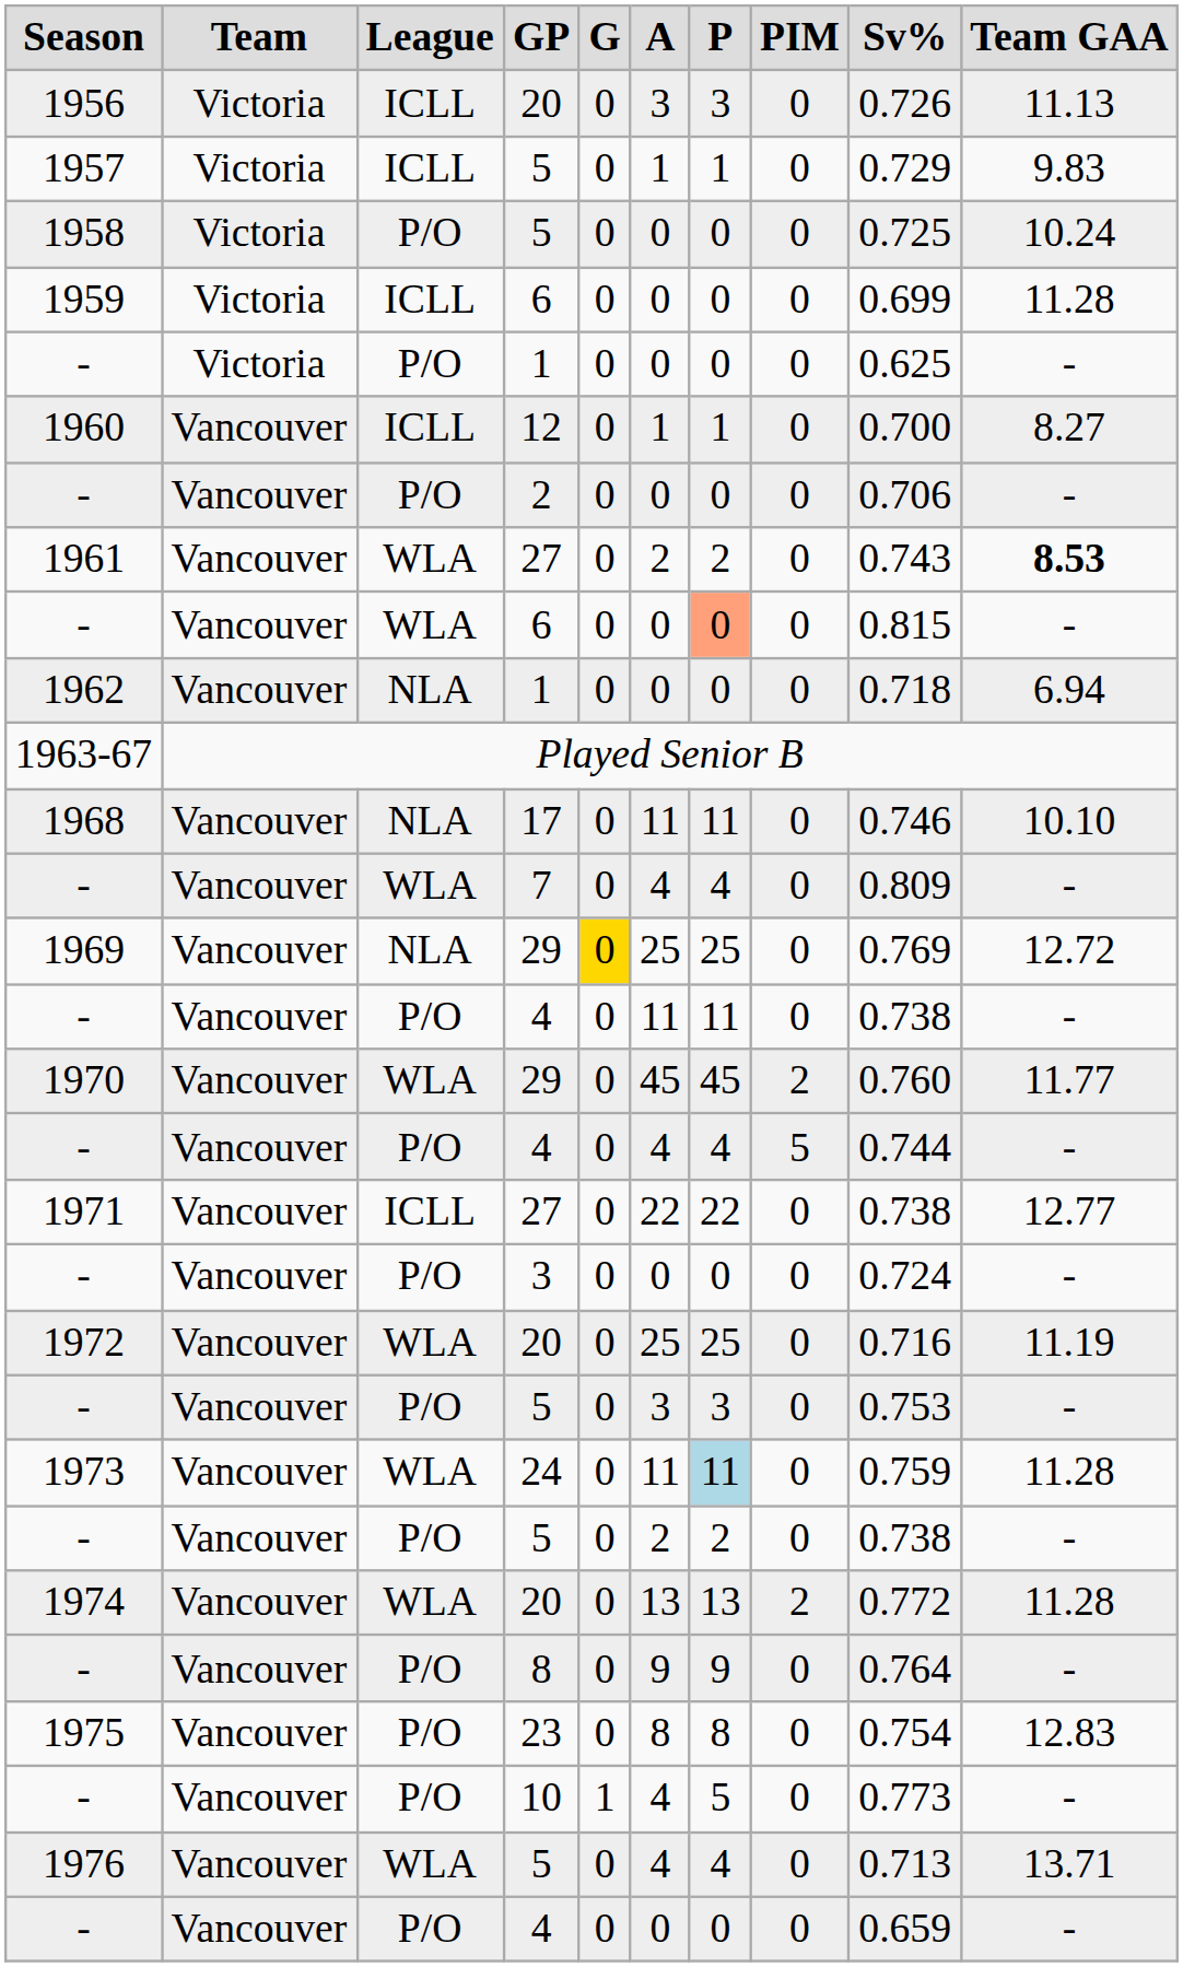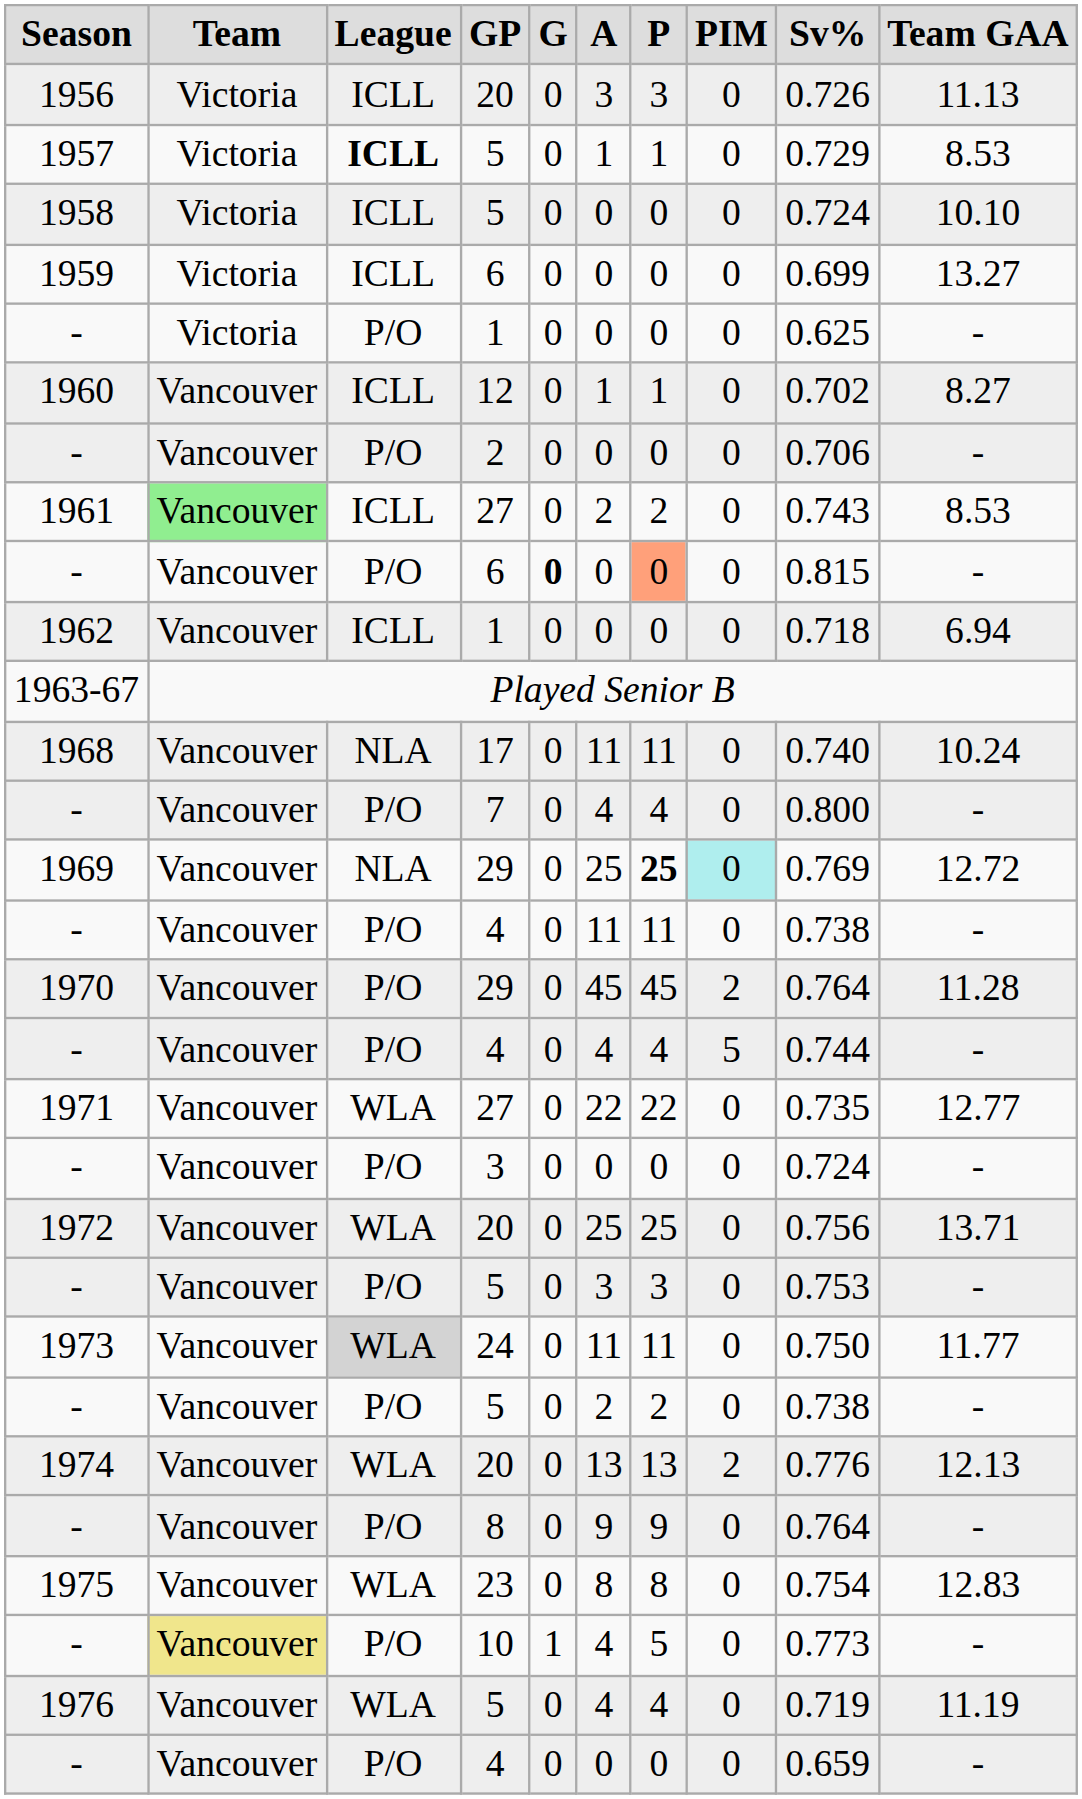1957 | League: normal -> bold
1957 | Team GAA: 9.83 -> 8.53
1958 | League: P/O -> ICLL
1958 | Sv%: 0.725 -> 0.724
1958 | Team GAA: 10.24 -> 10.10
1959 | Team GAA: 11.28 -> 13.27
1960 | Sv%: 0.700 -> 0.702
1961 | Team: no background -> lightgreen background
1961 | League: WLA -> ICLL
1961 | Team GAA: bold -> normal
- / 6 | League: WLA -> P/O
- / 6 | G: normal -> bold
1962 | League: NLA -> ICLL
1968 | Sv%: 0.746 -> 0.740
1968 | Team GAA: 10.10 -> 10.24
- / 7 | League: WLA -> P/O
- / 7 | Sv%: 0.809 -> 0.800
1969 | G: gold background -> no background
1969 | P: normal -> bold
1969 | PIM: no background -> paleturquoise background
1970 | League: WLA -> P/O
1970 | Sv%: 0.760 -> 0.764
1970 | Team GAA: 11.77 -> 11.28
1971 | League: ICLL -> WLA
1971 | Sv%: 0.738 -> 0.735
1972 | Sv%: 0.716 -> 0.756
1972 | Team GAA: 11.19 -> 13.71
1973 | League: no background -> lightgrey background
1973 | P: lightblue background -> no background
1973 | Sv%: 0.759 -> 0.750
1973 | Team GAA: 11.28 -> 11.77
1974 | Sv%: 0.772 -> 0.776
1974 | Team GAA: 11.28 -> 12.13
1975 | League: P/O -> WLA
- / 10 | Team: no background -> khaki background
1976 | Sv%: 0.713 -> 0.719
1976 | Team GAA: 13.71 -> 11.19
